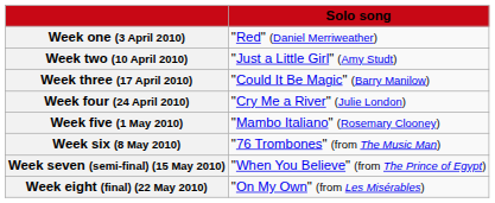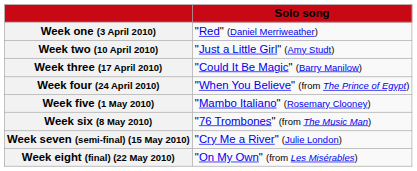Week four (24 April 2010) | Solo song: "Cry Me a River" (Julie London) -> "When You Believe" (from The Prince of Egypt)
Week seven (semi-final) (15 May 2010) | Solo song: "When You Believe" (from The Prince of Egypt) -> "Cry Me a River" (Julie London)
